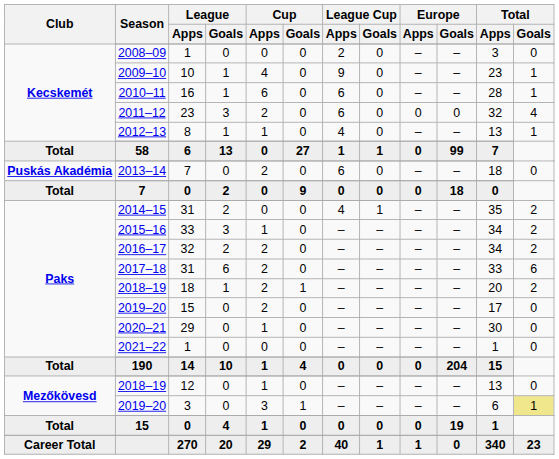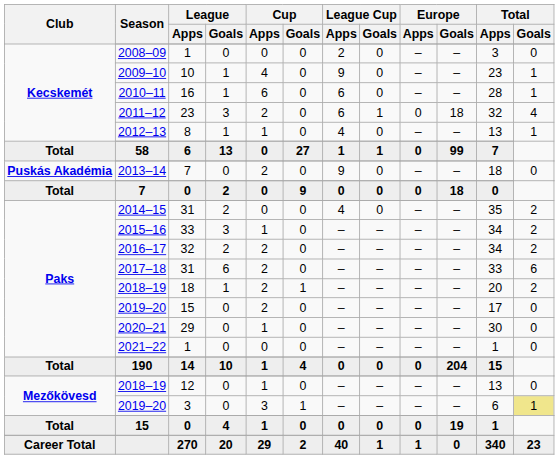2011–12 | League Cup / Goals: 0 -> 1
2011–12 | Europe / Goals: 0 -> 18
2013–14 | League Cup / Apps: 6 -> 9
2014–15 | League Cup / Goals: 1 -> 0
